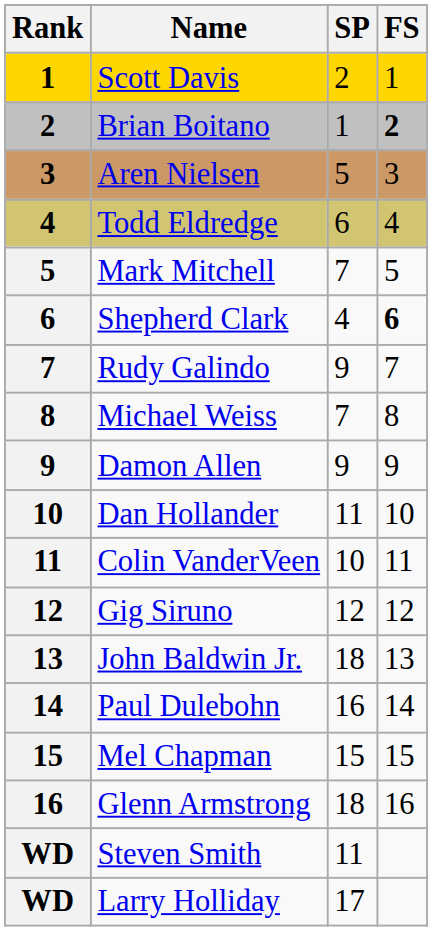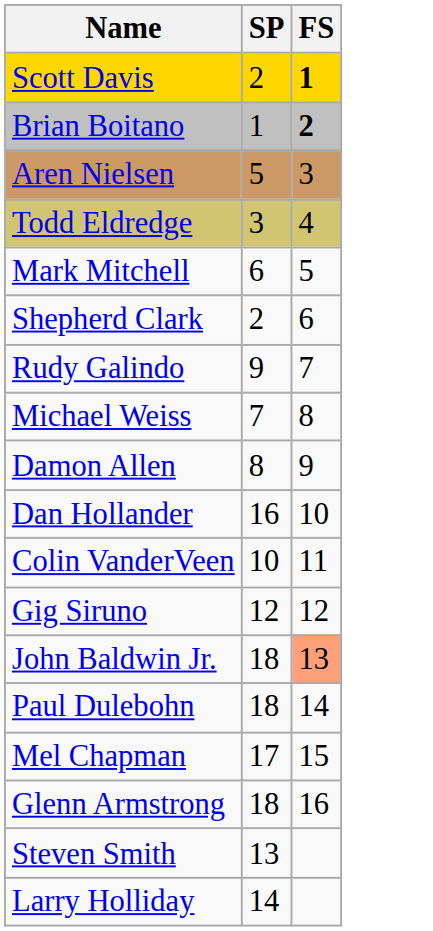- column: Rank | 1 | 2 | 3 | 4 | 5 | 6 | 7 | 8 | 9 | 10 | 11 | 12 | 13 | 14 | 15 | 16 | WD | WD
Scott Davis | FS: normal -> bold
Todd Eldredge | SP: 6 -> 3
Mark Mitchell | SP: 7 -> 6
Shepherd Clark | SP: 4 -> 2
Shepherd Clark | FS: bold -> normal
Damon Allen | SP: 9 -> 8
Dan Hollander | SP: 11 -> 16
John Baldwin Jr. | FS: no background -> lightsalmon background
Paul Dulebohn | SP: 16 -> 18
Mel Chapman | SP: 15 -> 17
Steven Smith | SP: 11 -> 13
Larry Holliday | SP: 17 -> 14
